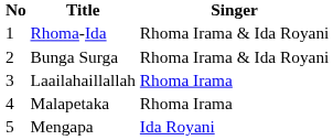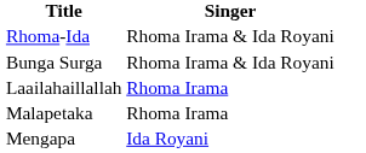- column: No | 1 | 2 | 3 | 4 | 5
